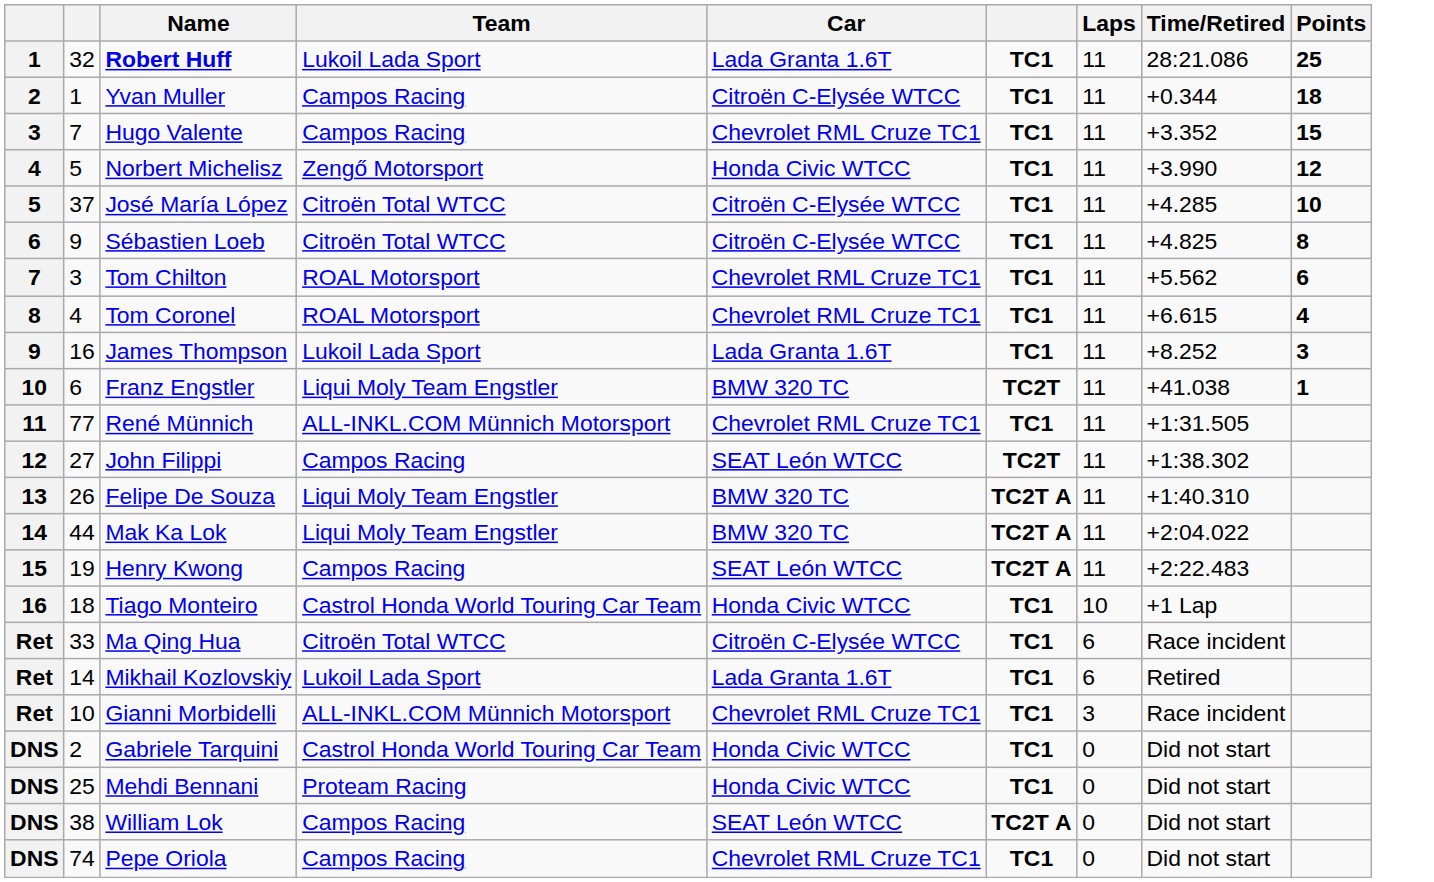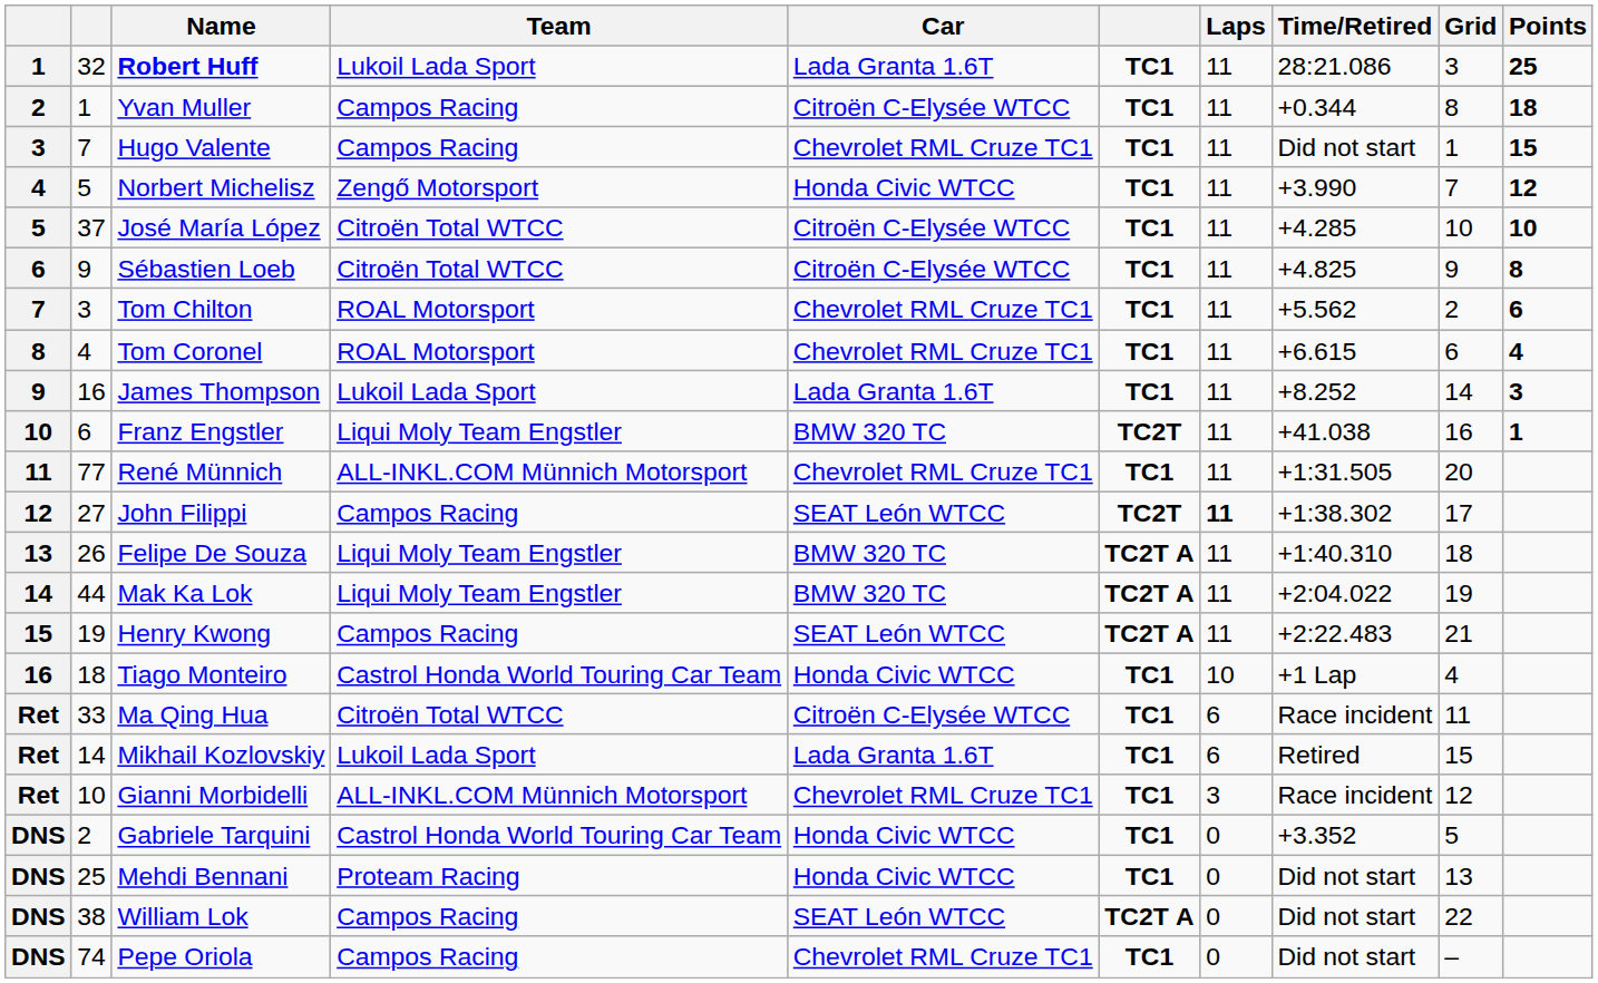+ column: Grid | 3 | 8 | 1 | 7 | 10 | 9 | 2 | 6 | 14 | 16 | 20 | 17 | 18 | 19 | 21 | 4 | 11 | 15 | 12 | 5 | 13 | 22 | –
Hugo Valente | Time/Retired: +3.352 -> Did not start
John Filippi | Laps: normal -> bold
Gabriele Tarquini | Time/Retired: Did not start -> +3.352
